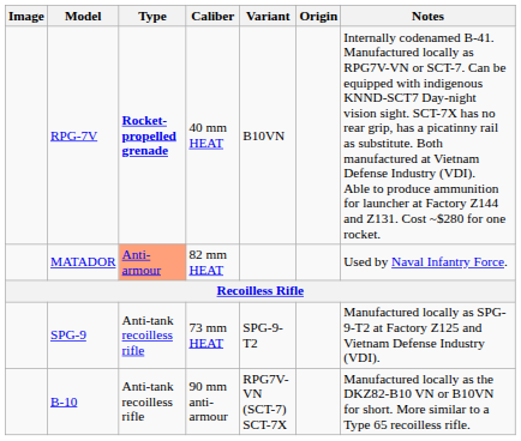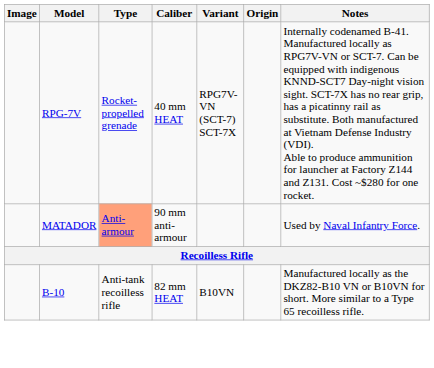RPG-7V | Type: bold -> normal
RPG-7V | Variant: B10VN -> RPG7V-VN (SCT-7) SCT-7X
MATADOR | Caliber: 82 mm HEAT -> 90 mm anti-armour
- row: SPG-9 | Anti-tank recoilless rifle | 73 mm HEAT | SPG-9-T2 | Manufactured locally as SPG-9-T2 at Factory Z125 and Vietnam Defense Industry (VDI).
B-10 | Caliber: 90 mm anti-armour -> 82 mm HEAT
B-10 | Variant: RPG7V-VN (SCT-7) SCT-7X -> B10VN
